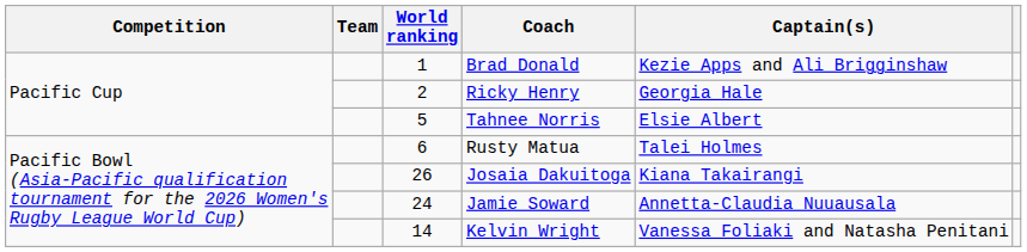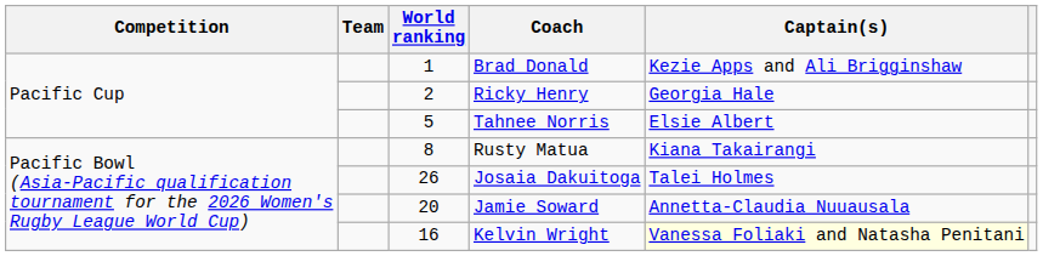Rusty Matua | World ranking: 6 -> 8
Rusty Matua | Captain(s): Talei Holmes -> Kiana Takairangi
Josaia Dakuitoga | Captain(s): Kiana Takairangi -> Talei Holmes
Jamie Soward | World ranking: 24 -> 20
Kelvin Wright | World ranking: 14 -> 16
Kelvin Wright | Captain(s): no background -> lightyellow background
